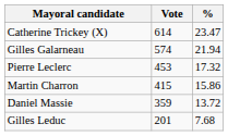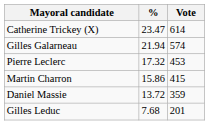columns swapped: Vote <-> %
